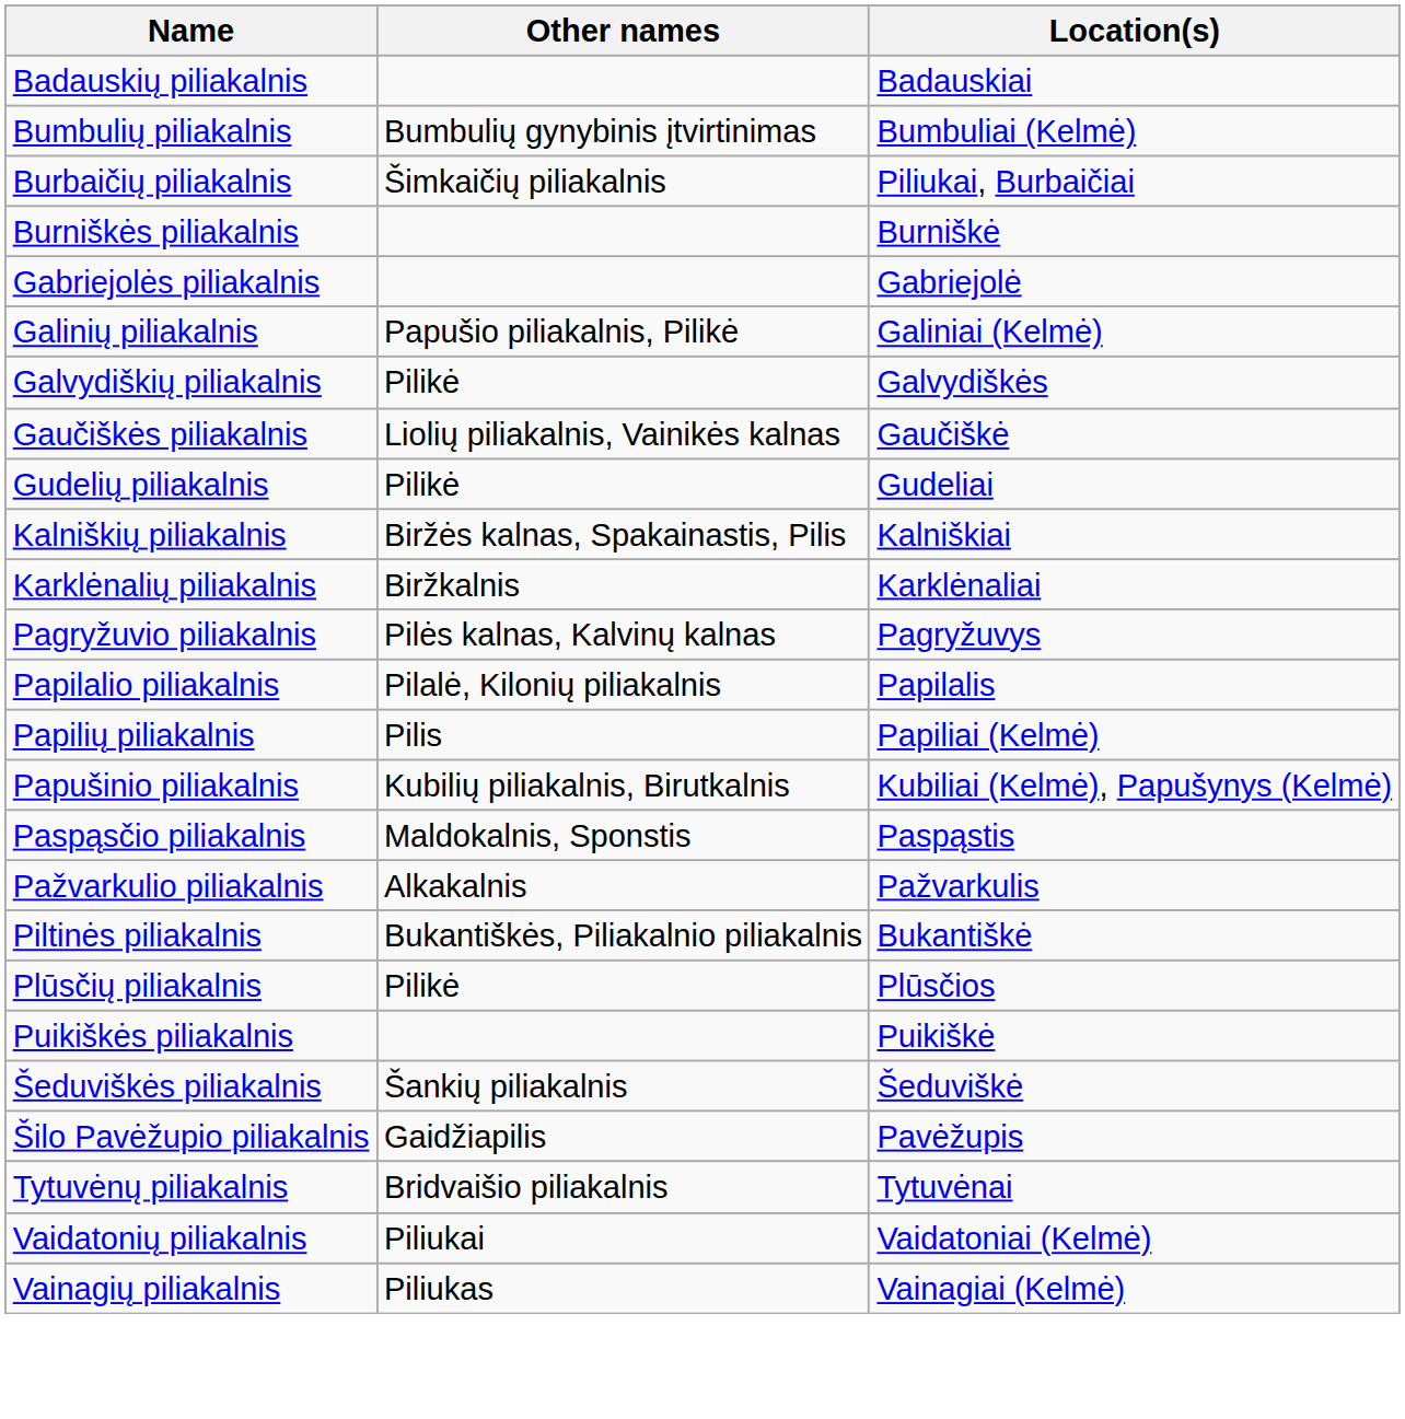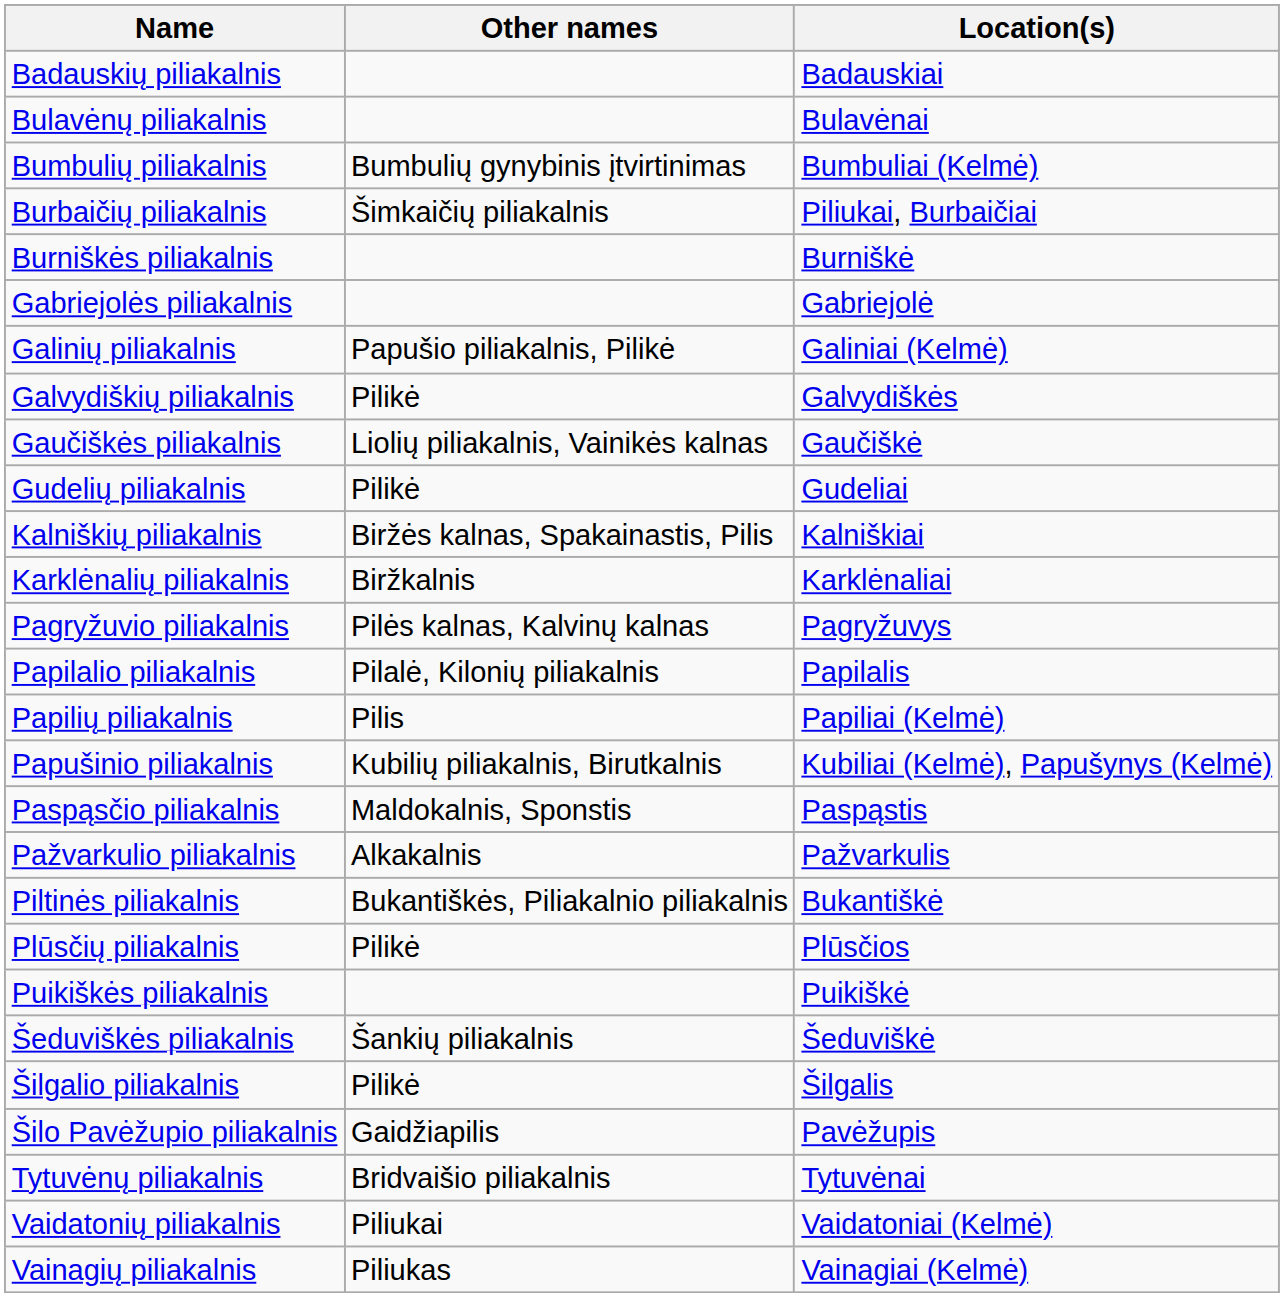+ row: Bulavėnų piliakalnis | Bulavėnai
+ row: Šilgalio piliakalnis | Pilikė | Šilgalis
